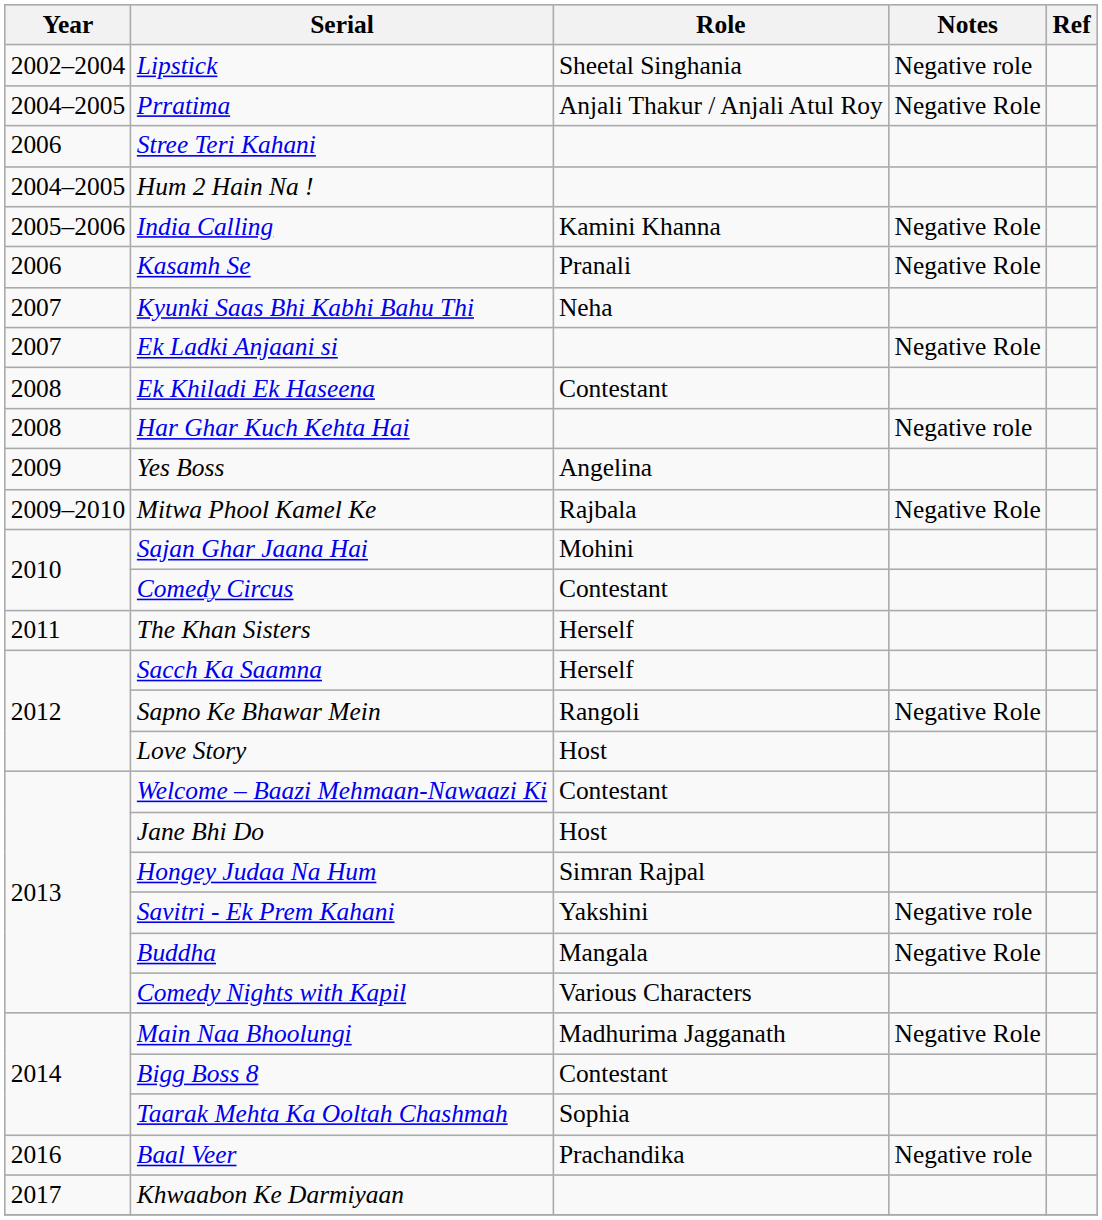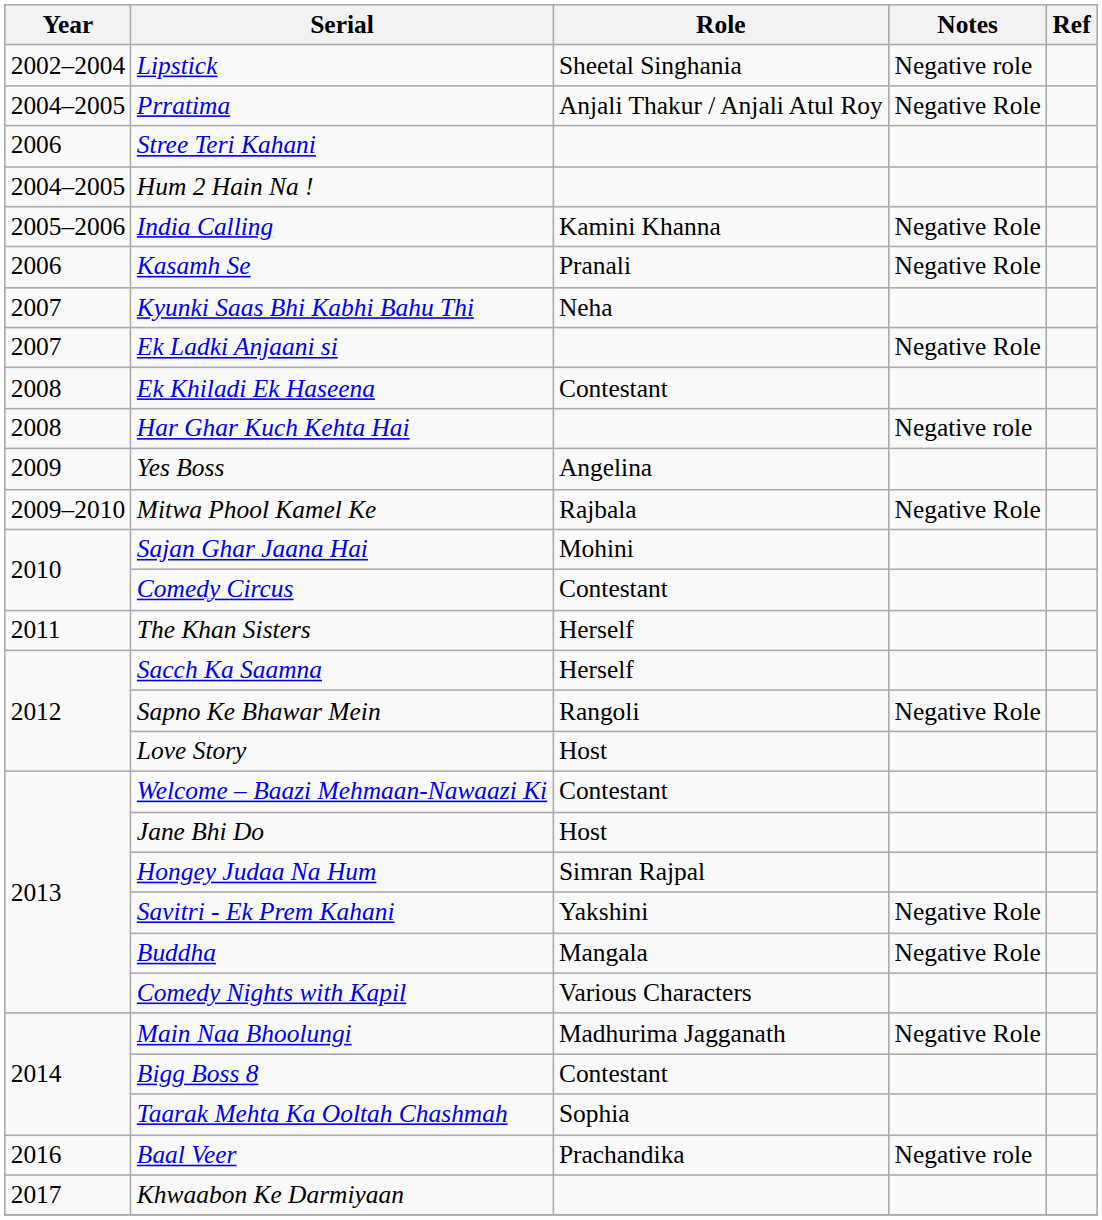Savitri - Ek Prem Kahani | Notes: Negative role -> Negative Role
